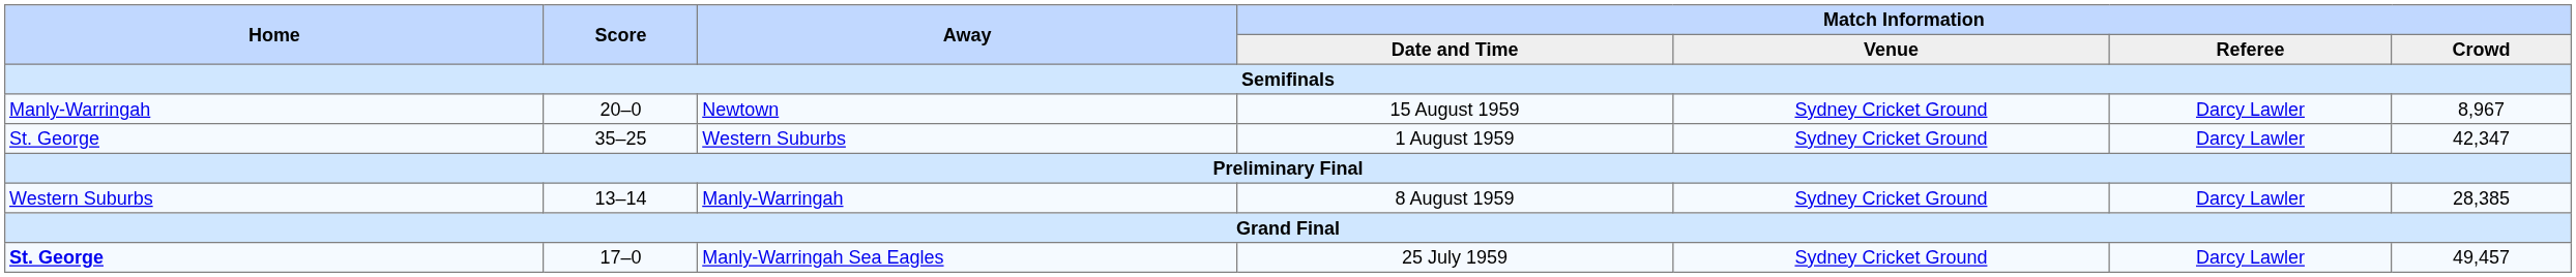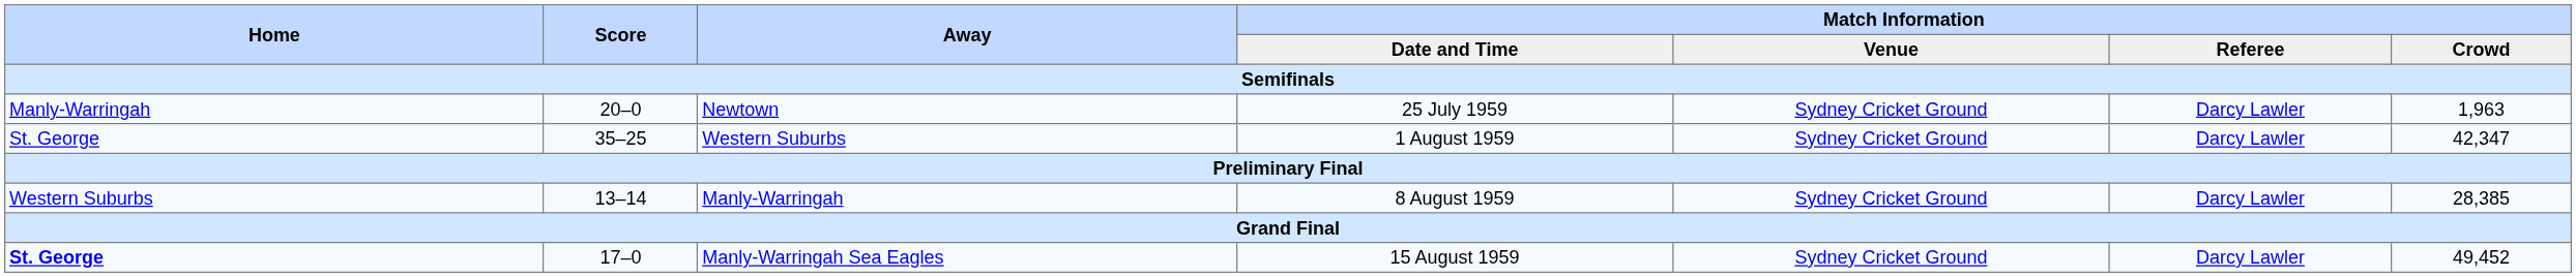Newtown | Match Information / Date and Time: 15 August 1959 -> 25 July 1959
Newtown | Match Information / Crowd: 8,967 -> 1,963
Manly-Warringah Sea Eagles | Match Information / Date and Time: 25 July 1959 -> 15 August 1959
Manly-Warringah Sea Eagles | Match Information / Crowd: 49,457 -> 49,452
